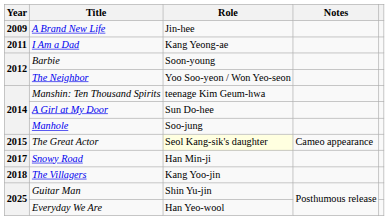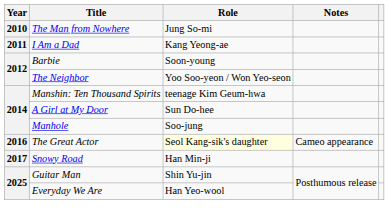- row: 2009 | A Brand New Life | Jin-hee
+ row: 2010 | The Man from Nowhere | Jung So-mi
The Great Actor | Year: 2015 -> 2016
- row: 2018 | The Villagers | Kang Yoo-jin
